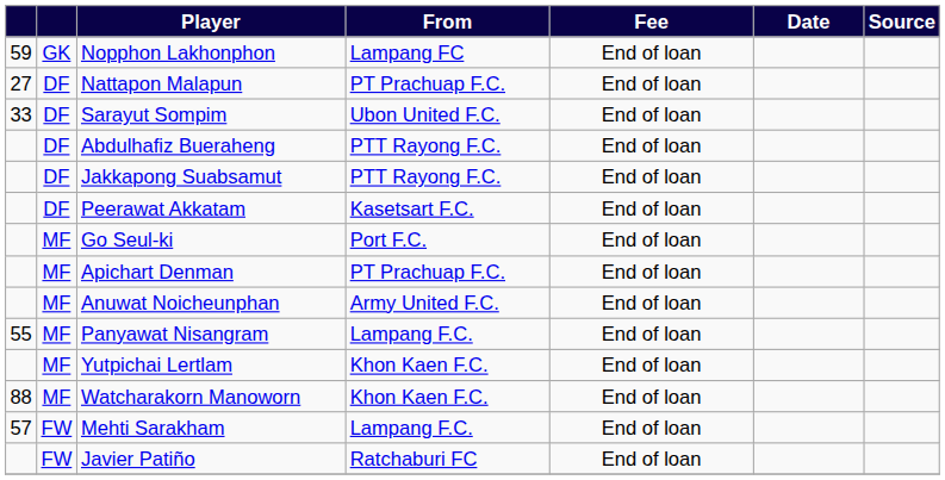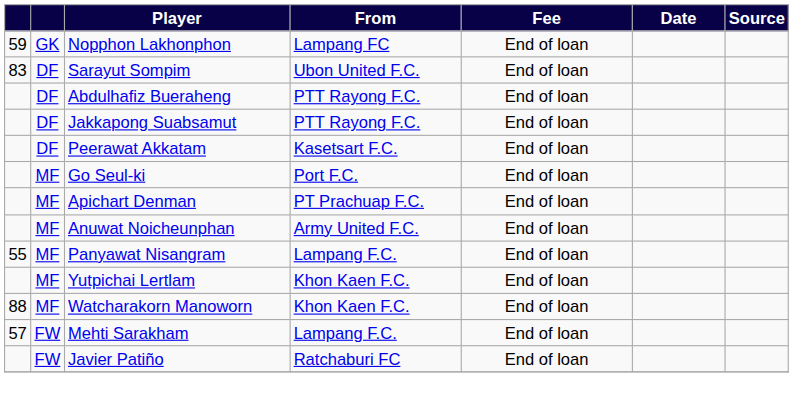- row: 27 | DF | Nattapon Malapun | PT Prachuap F.C. | End of loan
Sarayut Sompim | column 1: 33 -> 83
